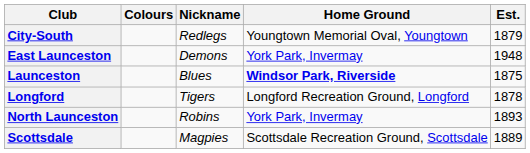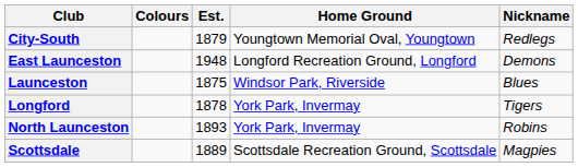columns swapped: Nickname <-> Est.
East Launceston | Home Ground: York Park, Invermay -> Longford Recreation Ground, Longford
Launceston | Home Ground: bold -> normal
Longford | Home Ground: Longford Recreation Ground, Longford -> York Park, Invermay
